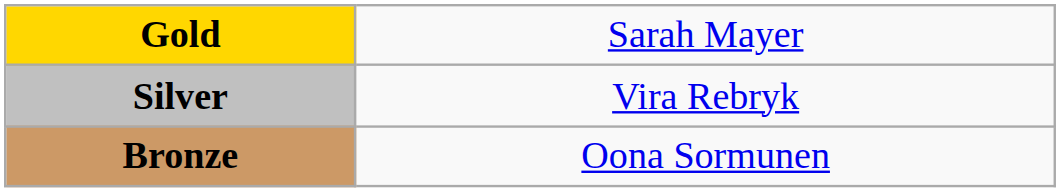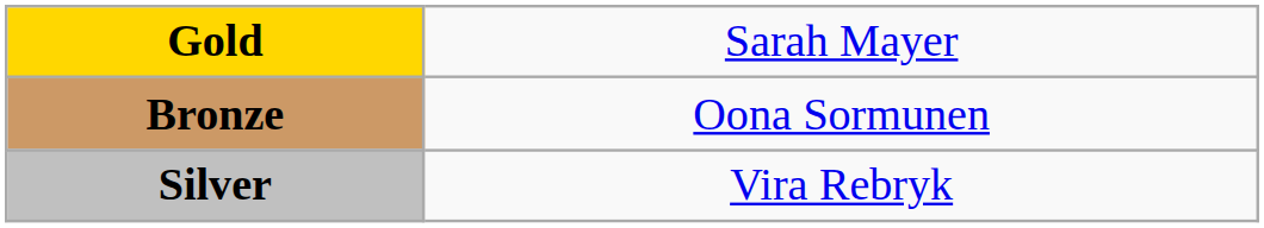rows swapped: Silver <-> Bronze
